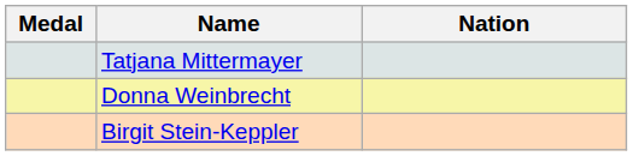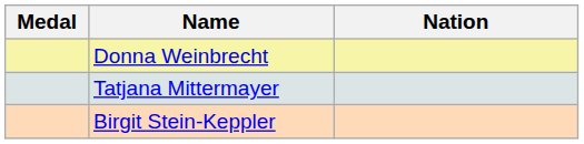rows swapped: Donna Weinbrecht <-> Tatjana Mittermayer
